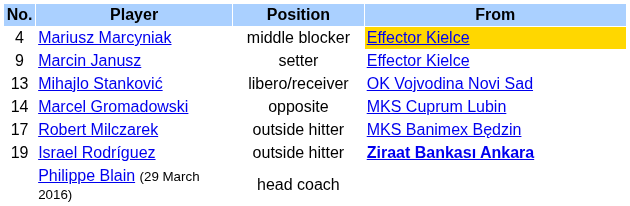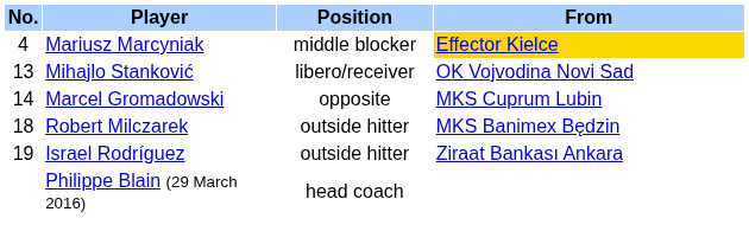- row: 9 | Marcin Janusz | setter | Effector Kielce
Robert Milczarek | No.: 17 -> 18
Israel Rodríguez | From: bold -> normal
